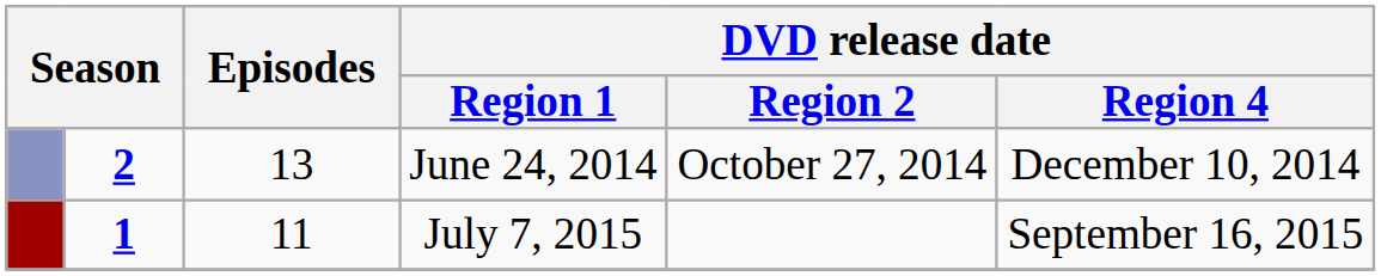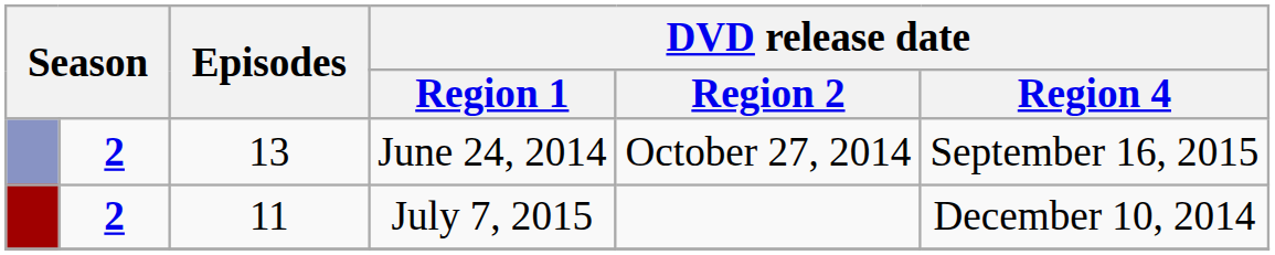June 24, 2014 | DVD release date / Region 4: December 10, 2014 -> September 16, 2015
July 7, 2015 | column 2: 1 -> 2
July 7, 2015 | DVD release date / Region 4: September 16, 2015 -> December 10, 2014
